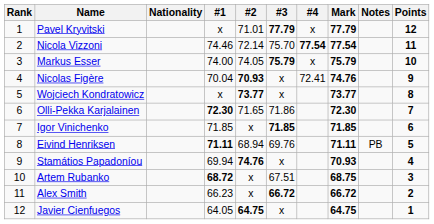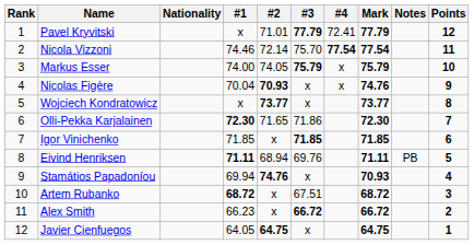Pavel Kryvitski | #4: x -> 72.41
Nicolas Figère | #4: 72.41 -> x
Artem Rubanko | Mark: 68.75 -> 68.72
